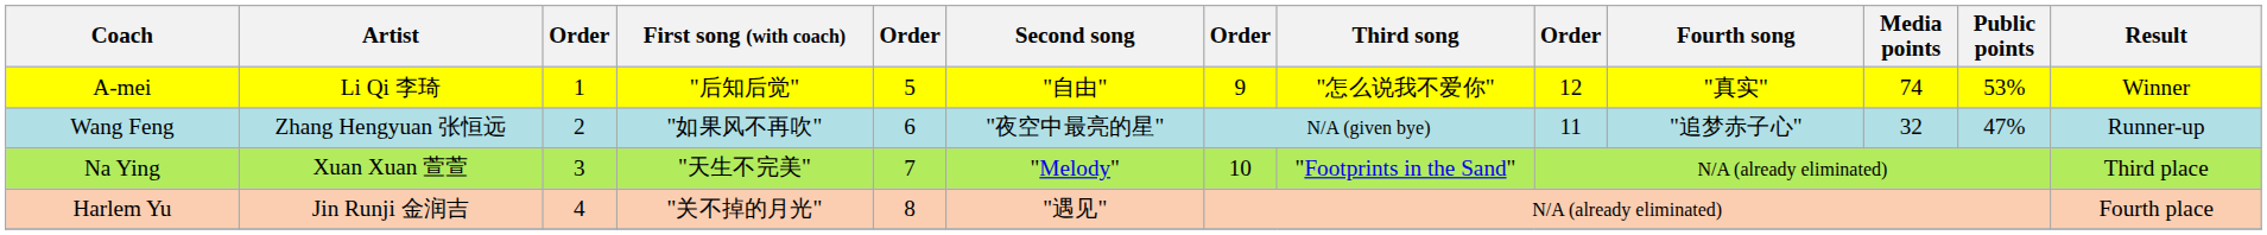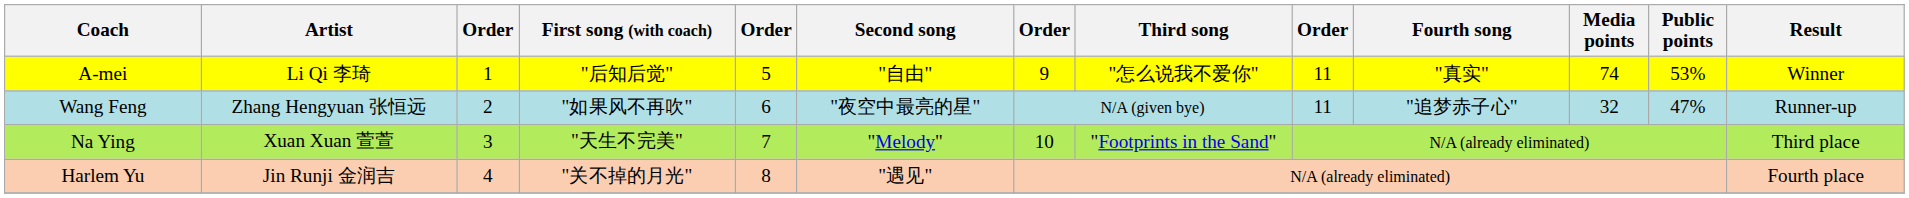A-mei | column 9: 12 -> 11
